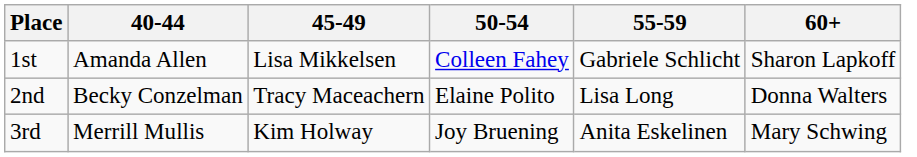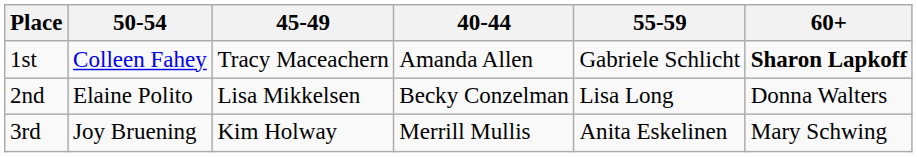columns swapped: 40-44 <-> 50-54
1st | 45-49: Lisa Mikkelsen -> Tracy Maceachern
1st | 60+: normal -> bold
2nd | 45-49: Tracy Maceachern -> Lisa Mikkelsen
